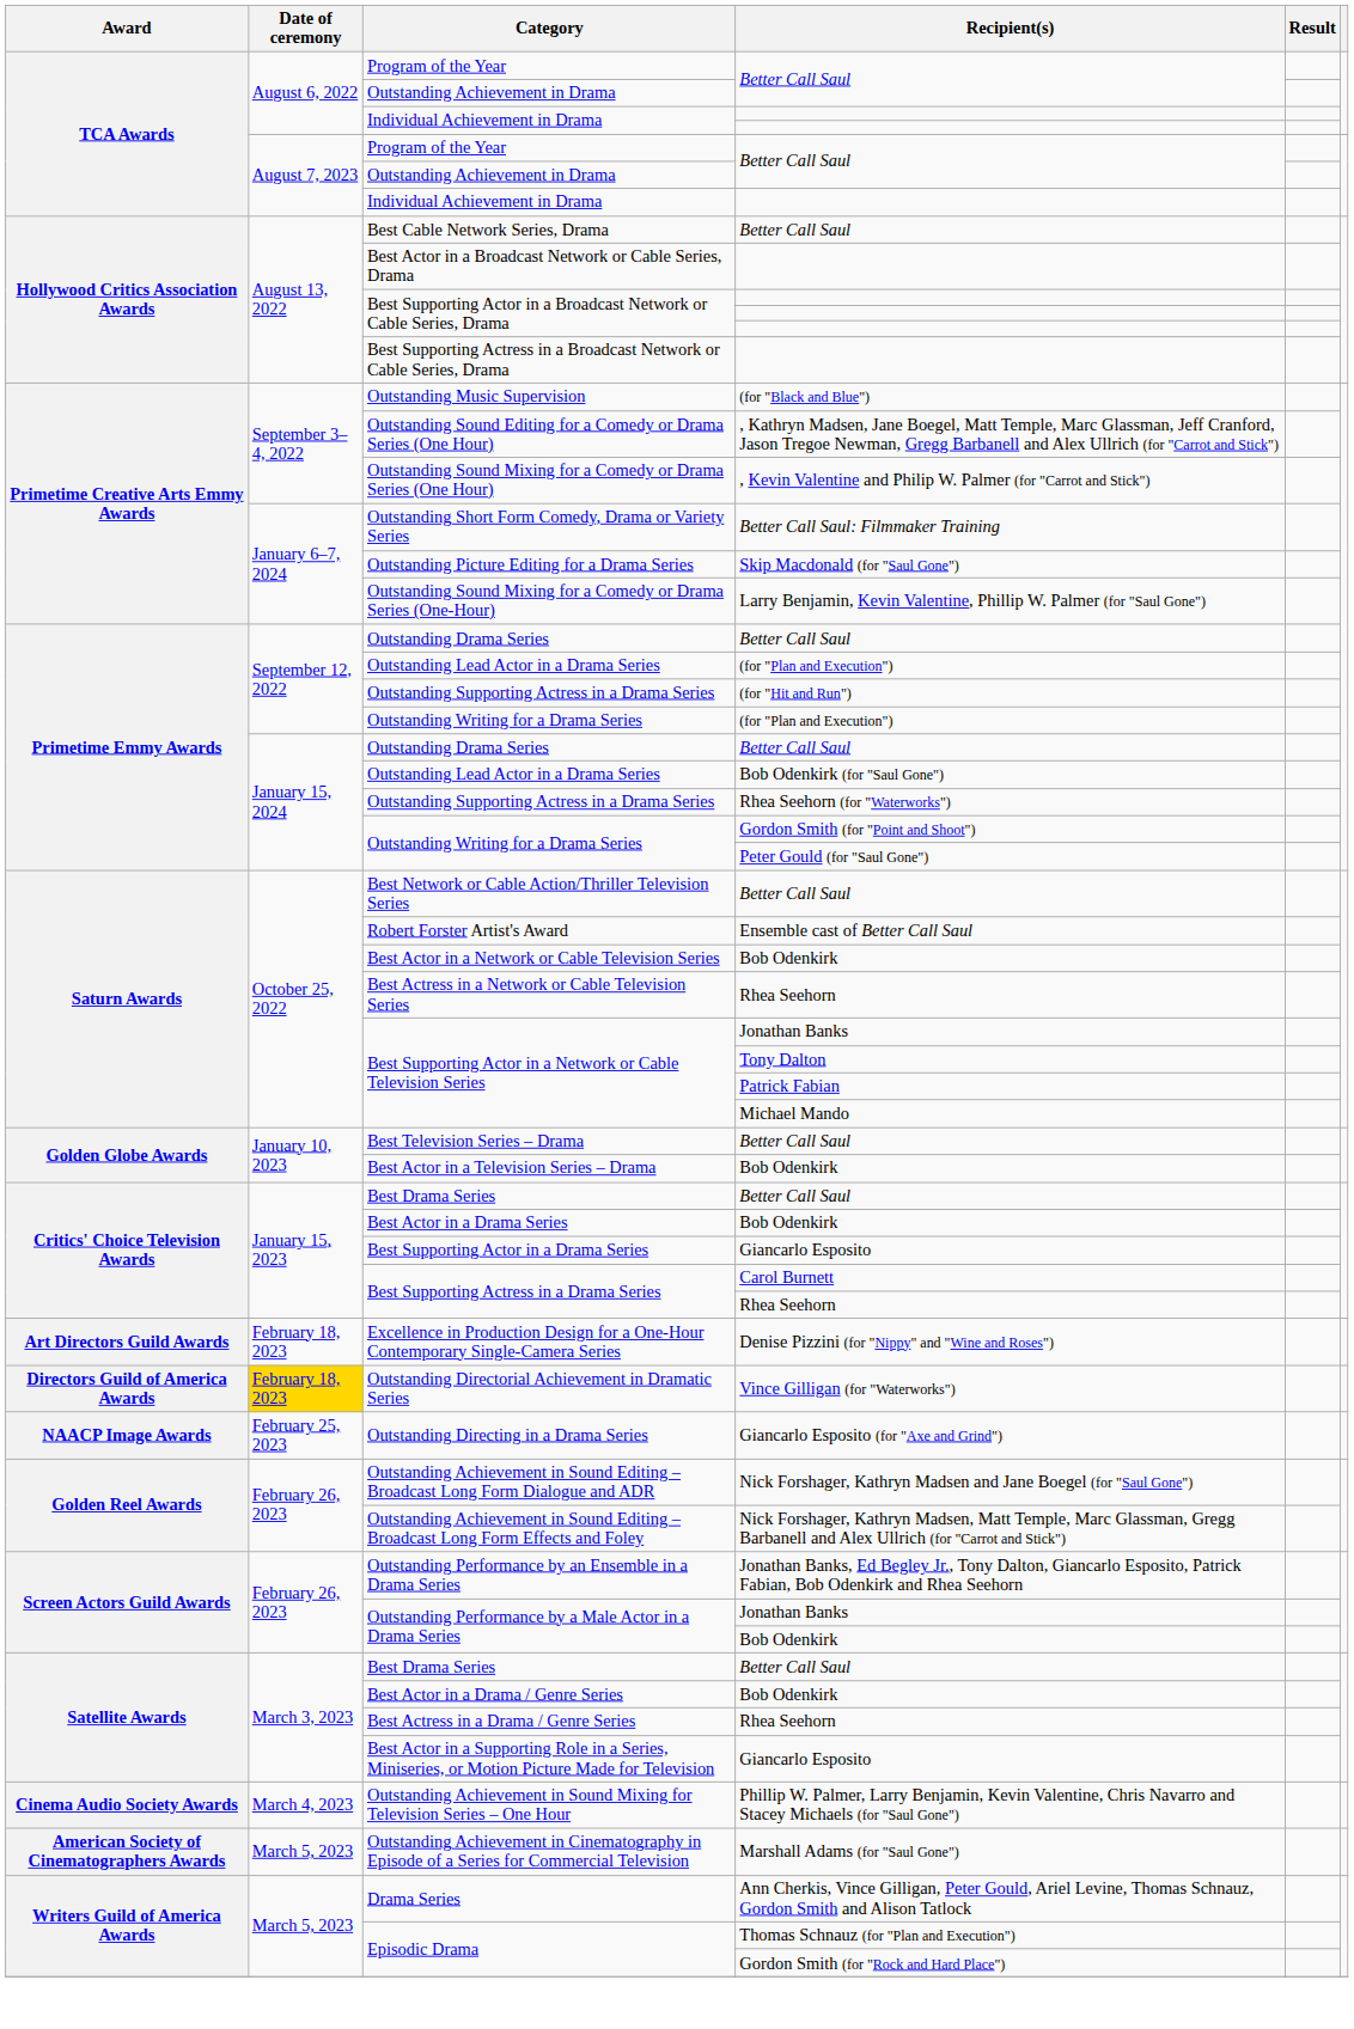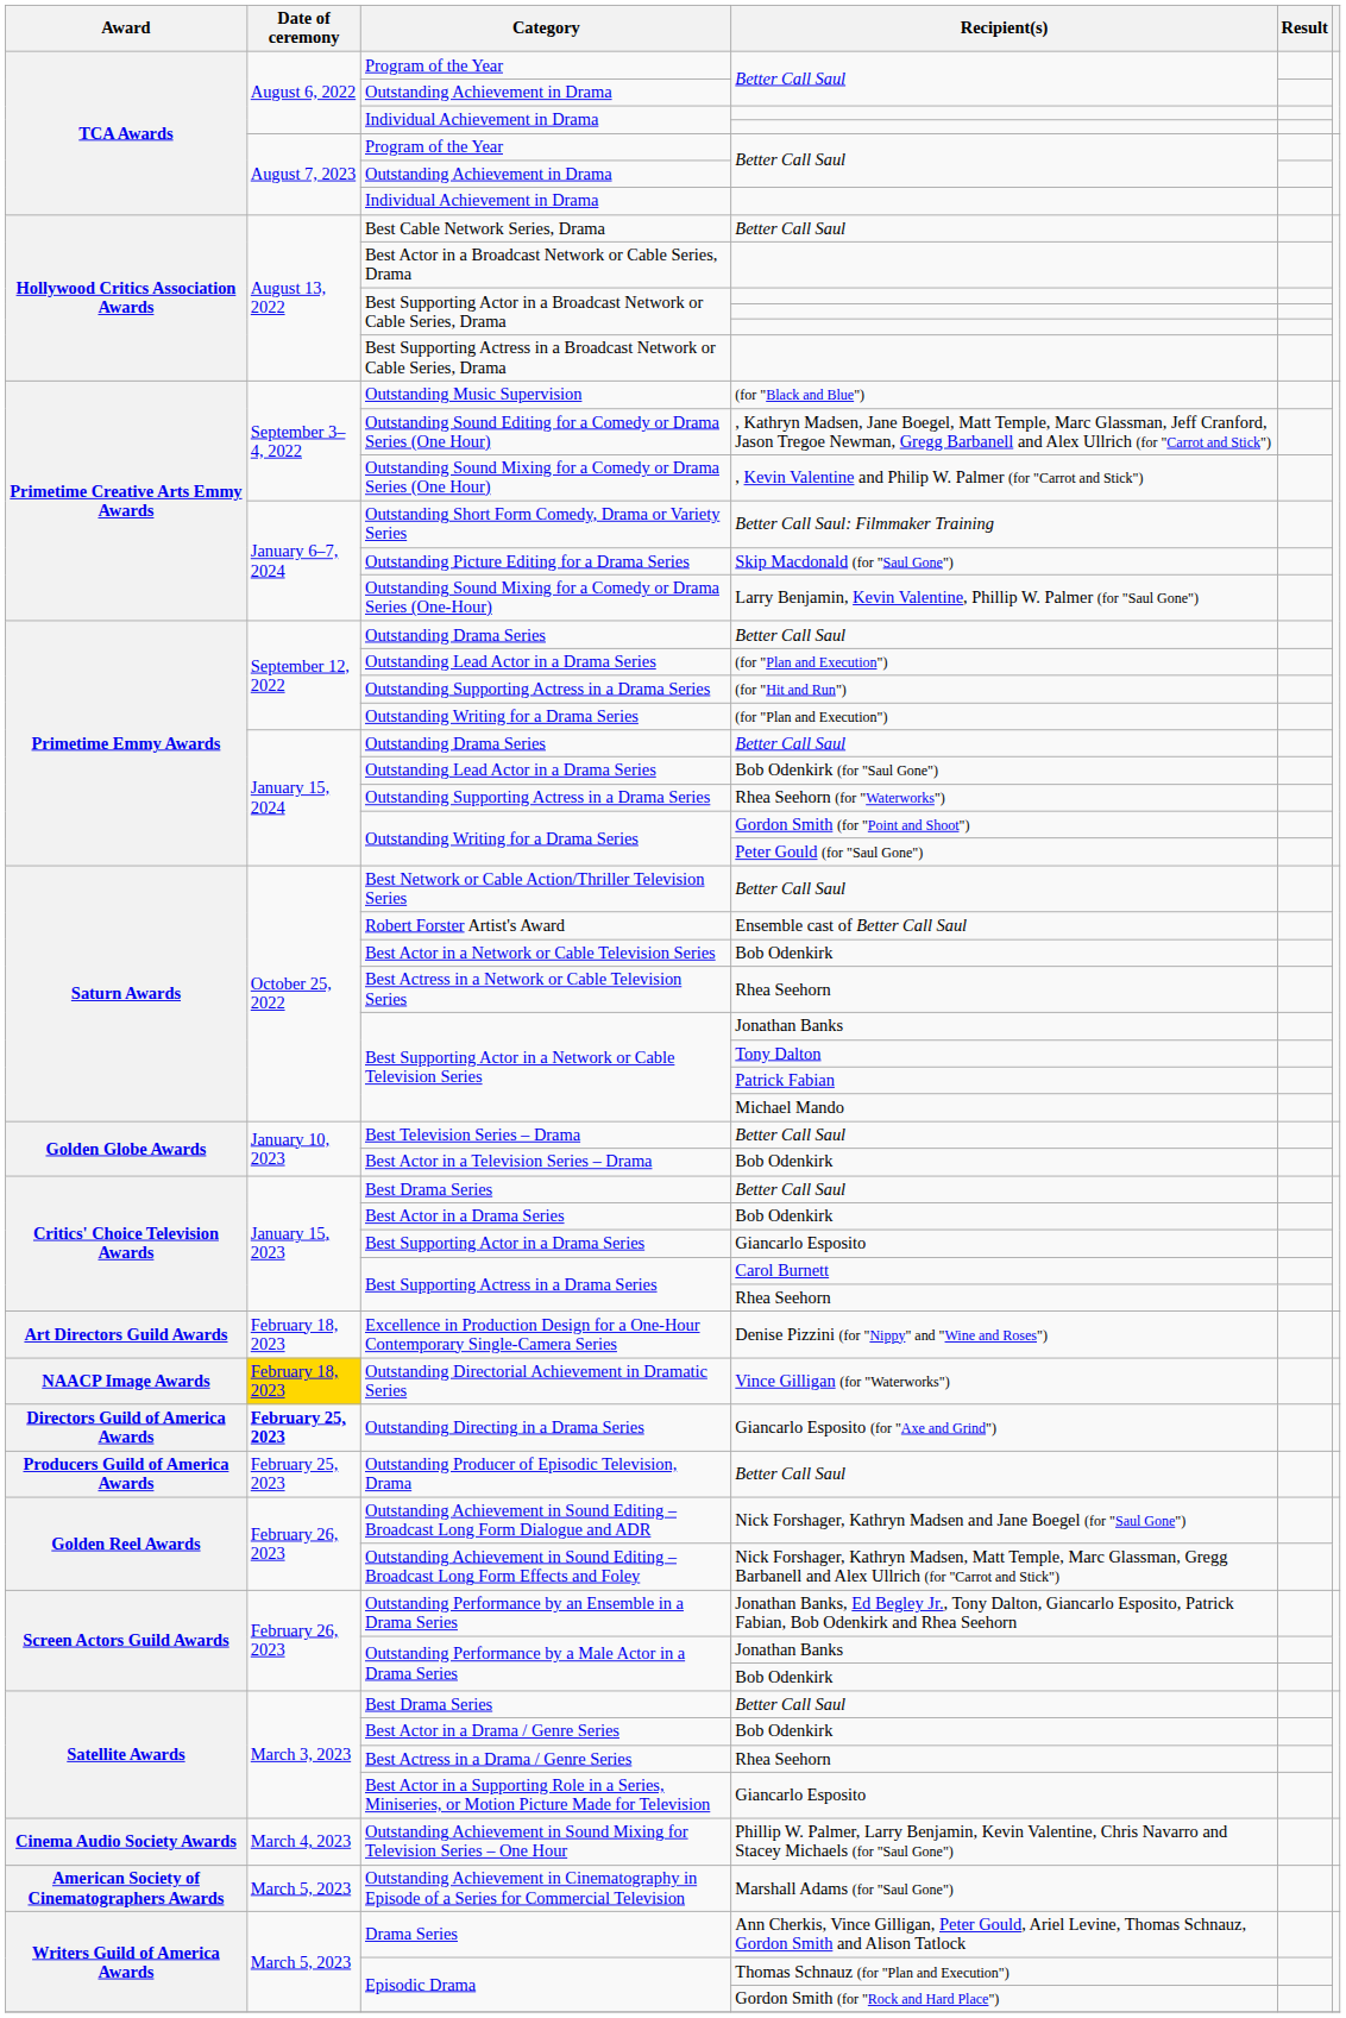Outstanding Directorial Achievement in Dramatic Series | Award: Directors Guild of America Awards -> NAACP Image Awards
Outstanding Directing in a Drama Series | Award: NAACP Image Awards -> Directors Guild of America Awards
Outstanding Directing in a Drama Series | Date of ceremony: normal -> bold
+ row: Producers Guild of America Awards | February 25, 2023 | Outstanding Producer of Episodic Television, Drama | Better Call Saul
